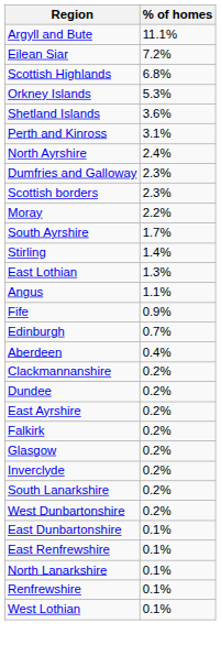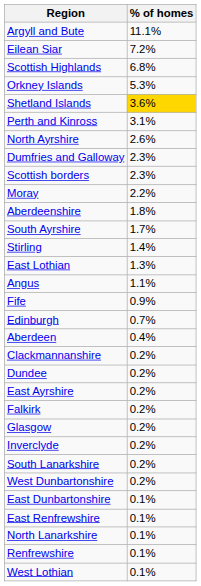Shetland Islands | % of homes: no background -> gold background
North Ayrshire | % of homes: 2.4% -> 2.6%
+ row: Aberdeenshire | 1.8%
